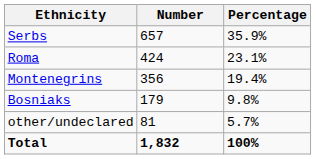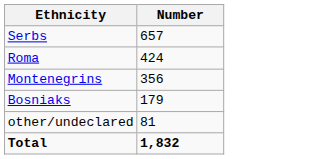- column: Percentage | 35.9% | 23.1% | 19.4% | 9.8% | 5.7% | 100%
